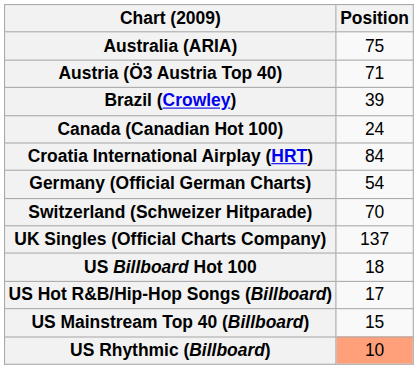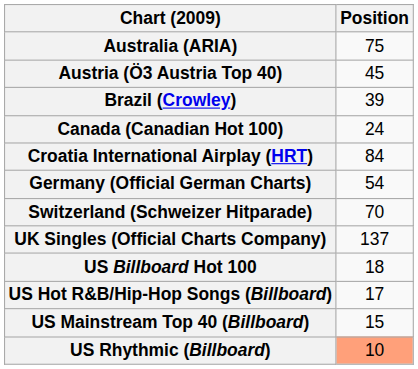Austria (Ö3 Austria Top 40) | Position: 71 -> 45
